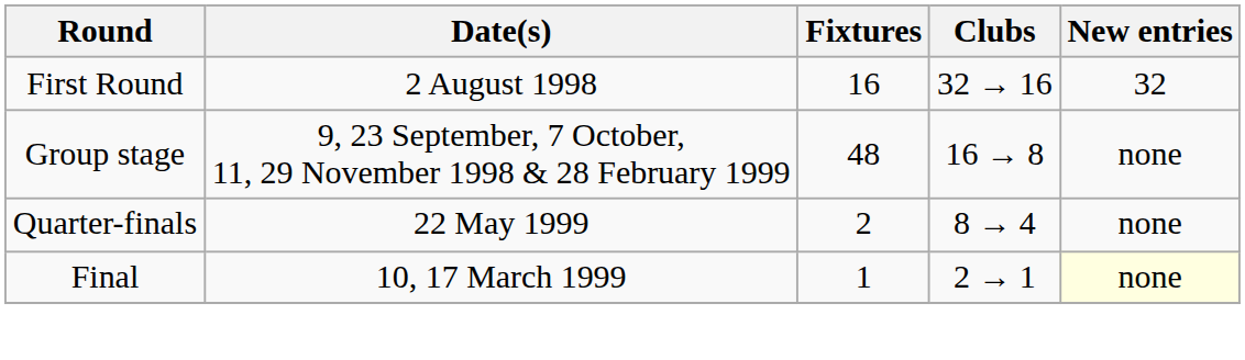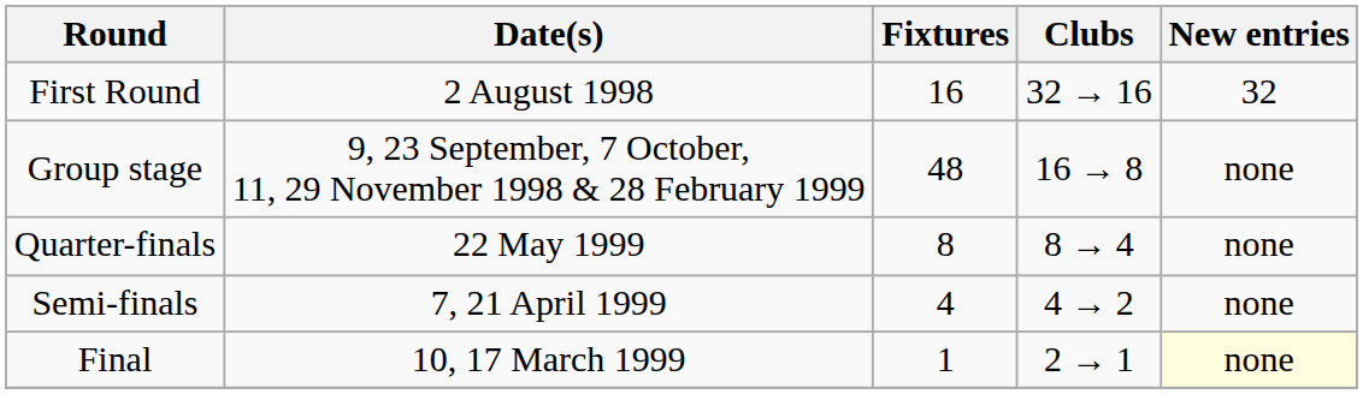Quarter-finals | Fixtures: 2 -> 8
+ row: Semi-finals | 7, 21 April 1999 | 4 | 4 → 2 | none
